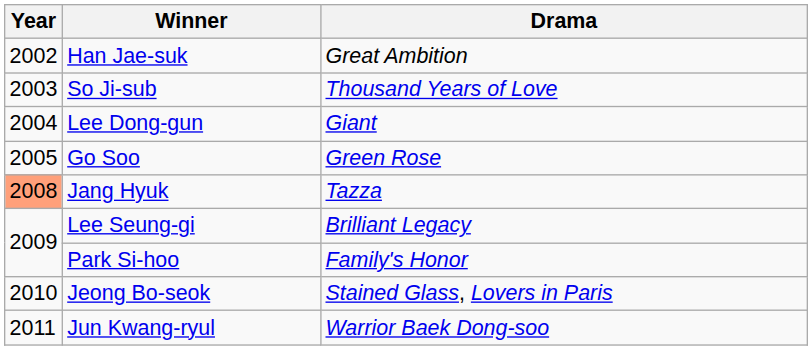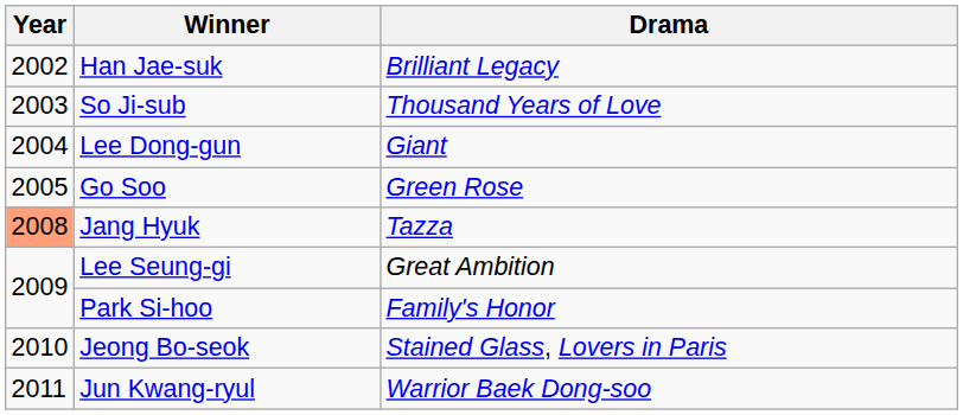Han Jae-suk | Drama: Great Ambition -> Brilliant Legacy
Lee Seung-gi | Drama: Brilliant Legacy -> Great Ambition
